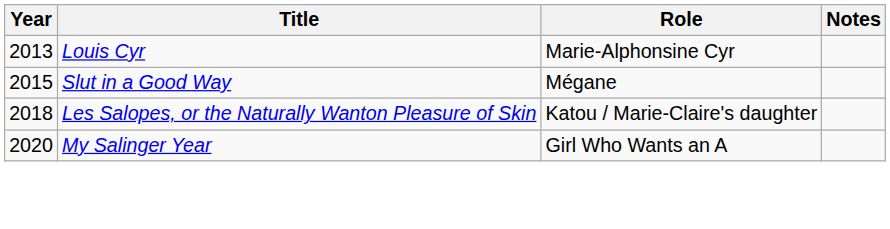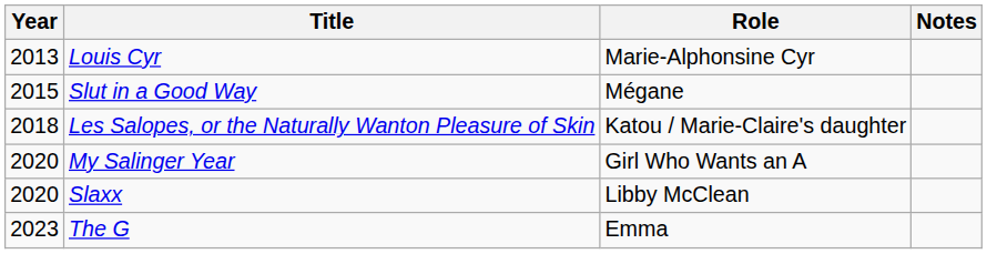+ row: 2020 | Slaxx | Libby McClean
+ row: 2023 | The G | Emma
